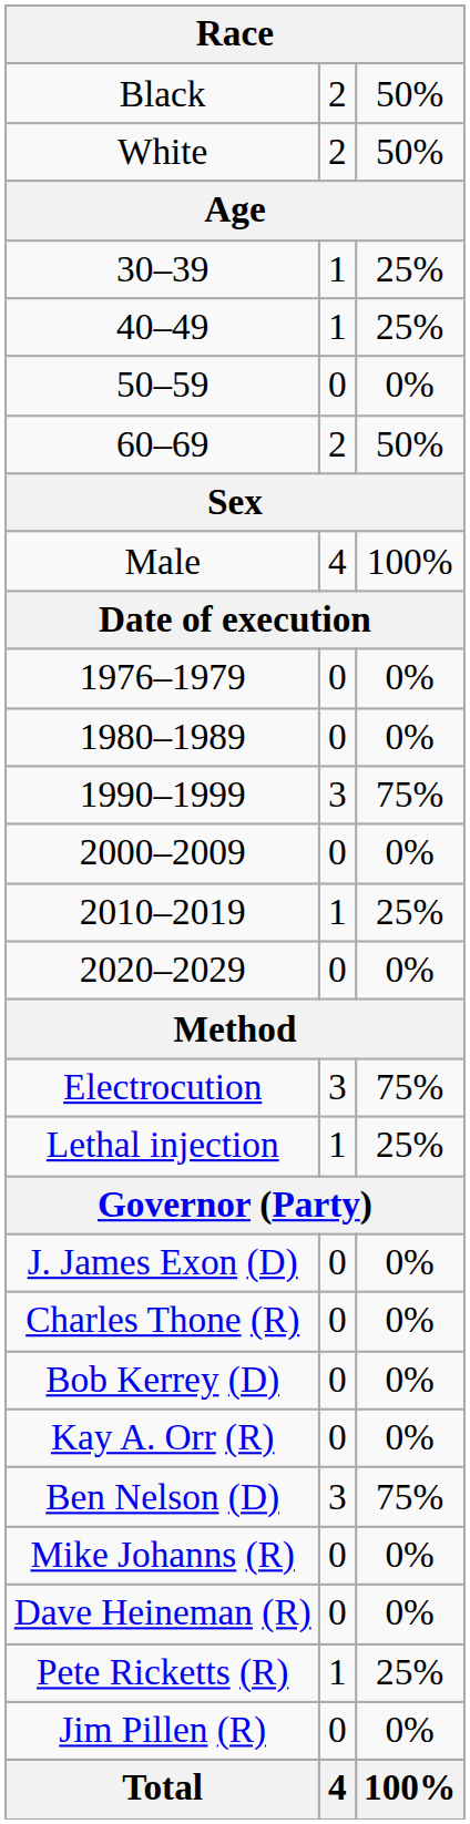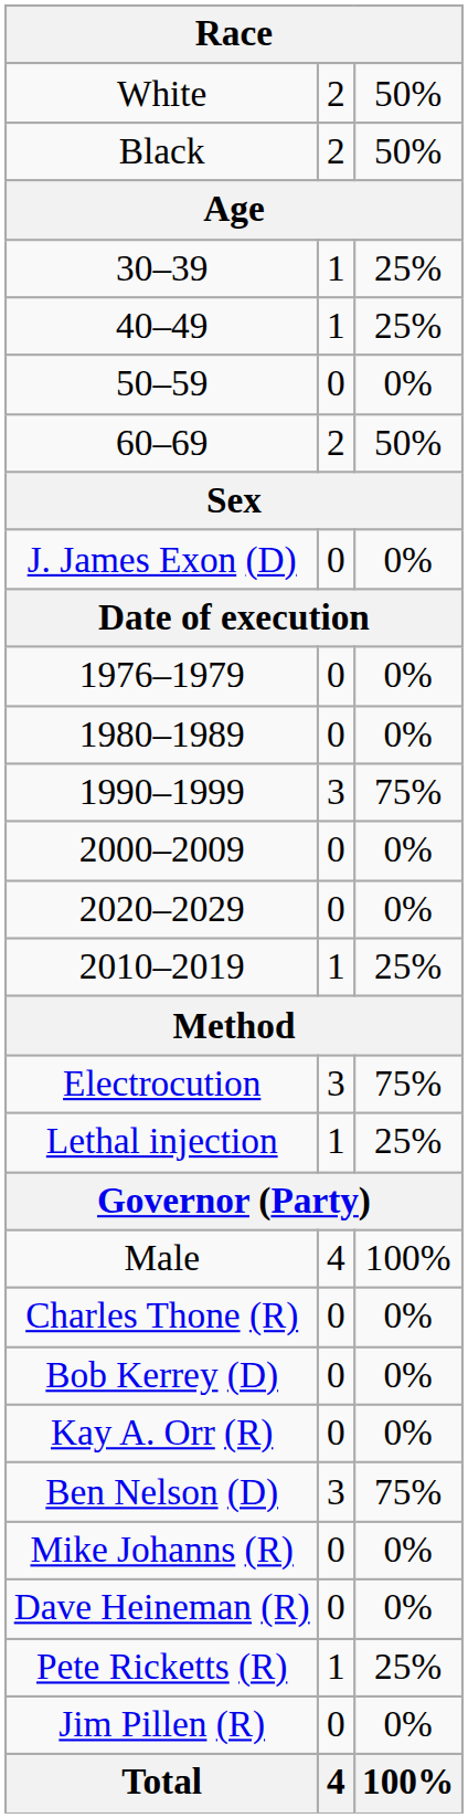rows swapped: Black <-> White
rows swapped: Male <-> J. James Exon (D)
rows swapped: 2010–2019 <-> 2020–2029
